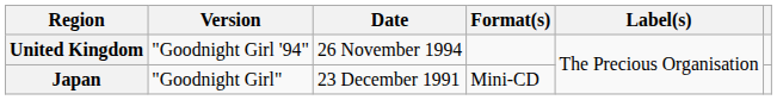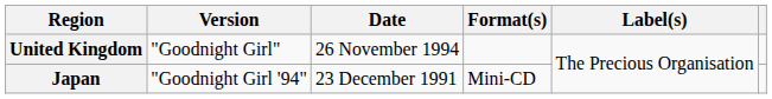United Kingdom | Version: "Goodnight Girl '94" -> "Goodnight Girl"
Japan | Version: "Goodnight Girl" -> "Goodnight Girl '94"
